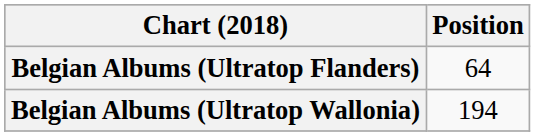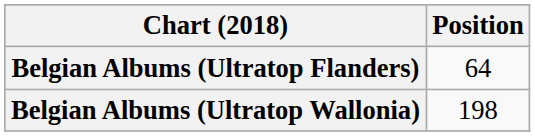Belgian Albums (Ultratop Wallonia) | Position: 194 -> 198
